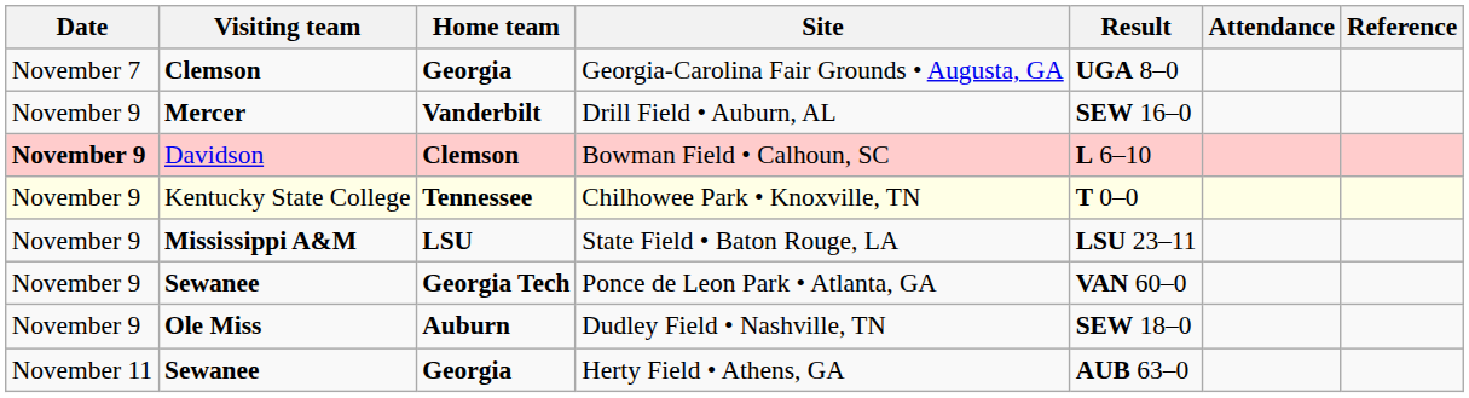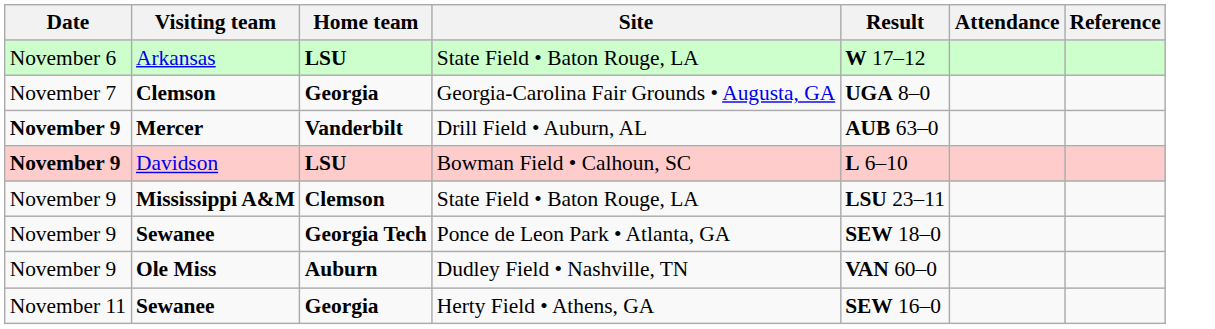+ row: November 6 | Arkansas | LSU | State Field • Baton Rouge, LA | W 17–12
Mercer | Date: normal -> bold
Mercer | Result: SEW 16–0 -> AUB 63–0
Davidson | Home team: Clemson -> LSU
- row: November 9 | Kentucky State College | Tennessee | Chilhowee Park • Knoxville, TN | T 0–0
Mississippi A&M | Home team: LSU -> Clemson
Sewanee / Ponce de Leon Park • Atlanta, GA | Result: VAN 60–0 -> SEW 18–0
Ole Miss | Result: SEW 18–0 -> VAN 60–0
Sewanee / Herty Field • Athens, GA | Result: AUB 63–0 -> SEW 16–0
